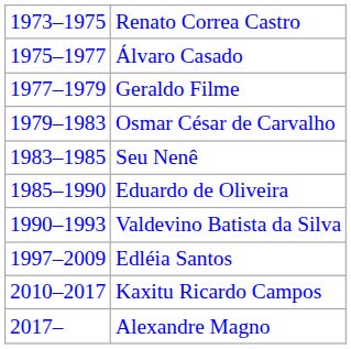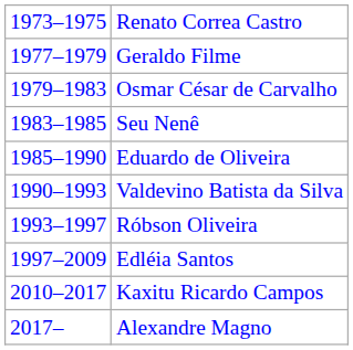- row: 1975–1977 | Álvaro Casado
+ row: 1993–1997 | Róbson Oliveira
